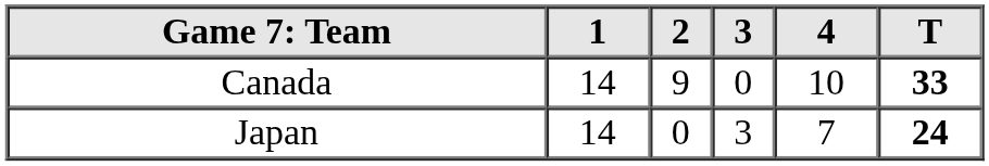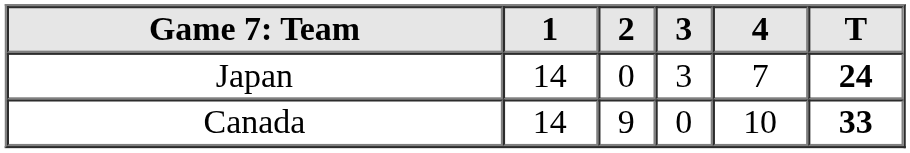rows swapped: Japan <-> Canada
